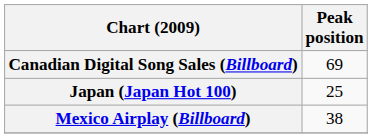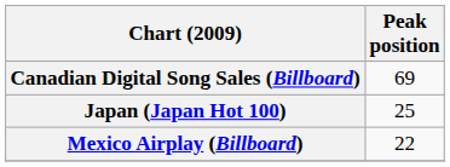Mexico Airplay (Billboard) | Peak position: 38 -> 22
